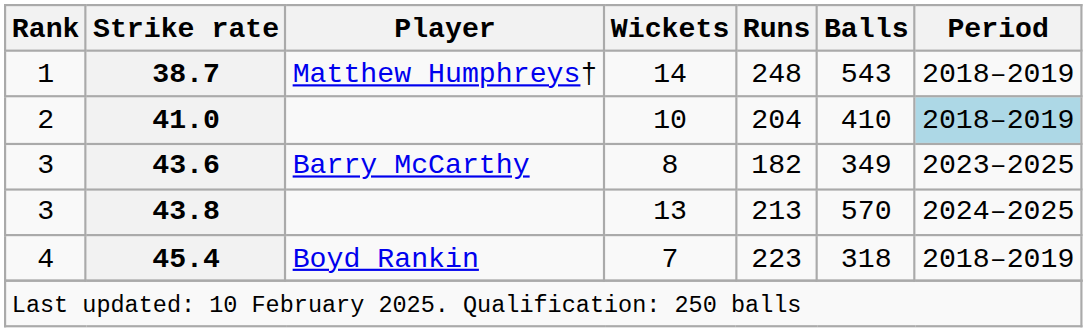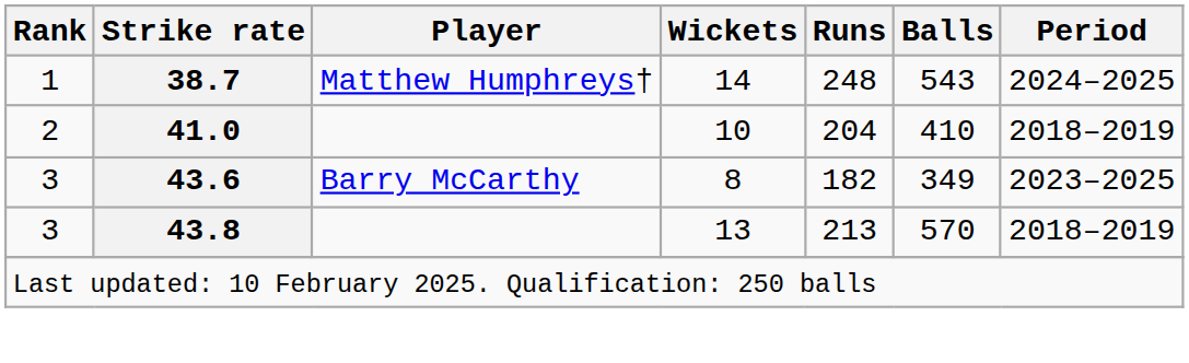38.7 | Period: 2018–2019 -> 2024–2025
41.0 | Period: lightblue background -> no background
43.8 | Period: 2024–2025 -> 2018–2019
- row: 4 | 45.4 | Boyd Rankin | 7 | 223 | 318 | 2018–2019
